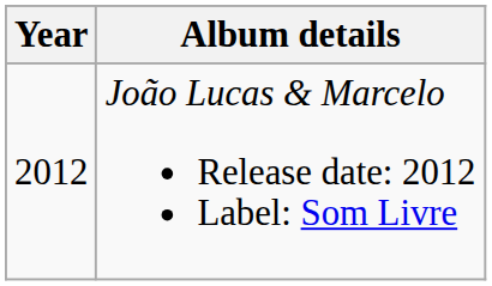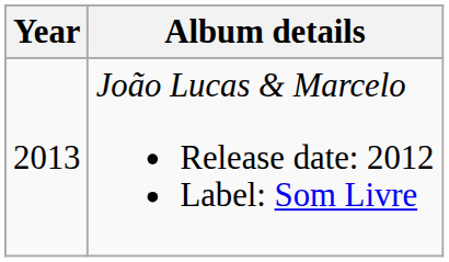João Lucas & Marcelo Release date: 2012 Label: Som Livre | Year: 2012 -> 2013
